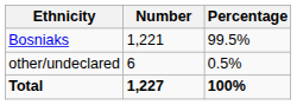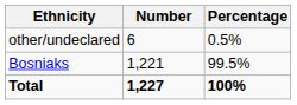rows swapped: Bosniaks <-> other/undeclared
